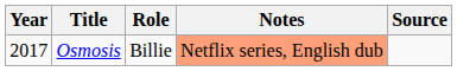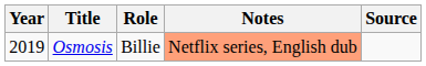Osmosis | Year: 2017 -> 2019
